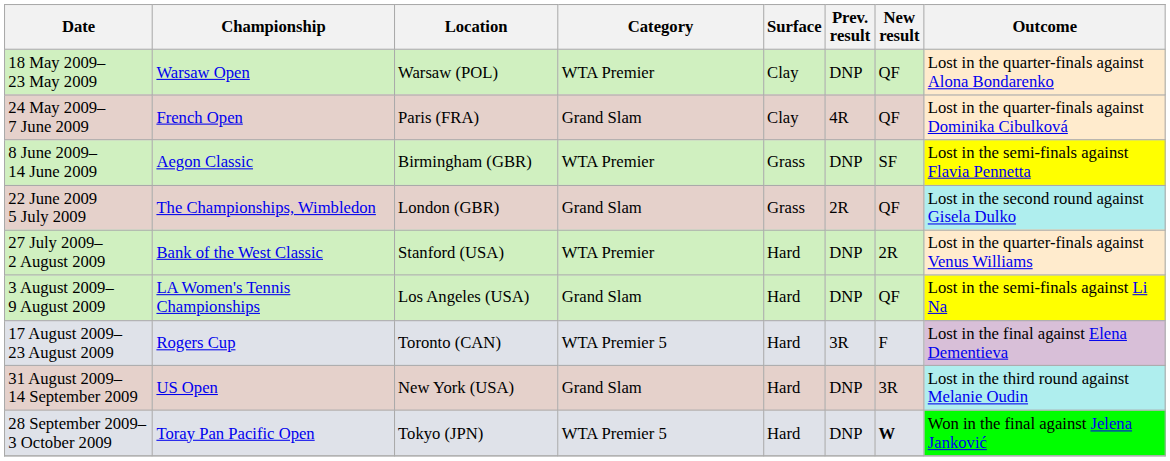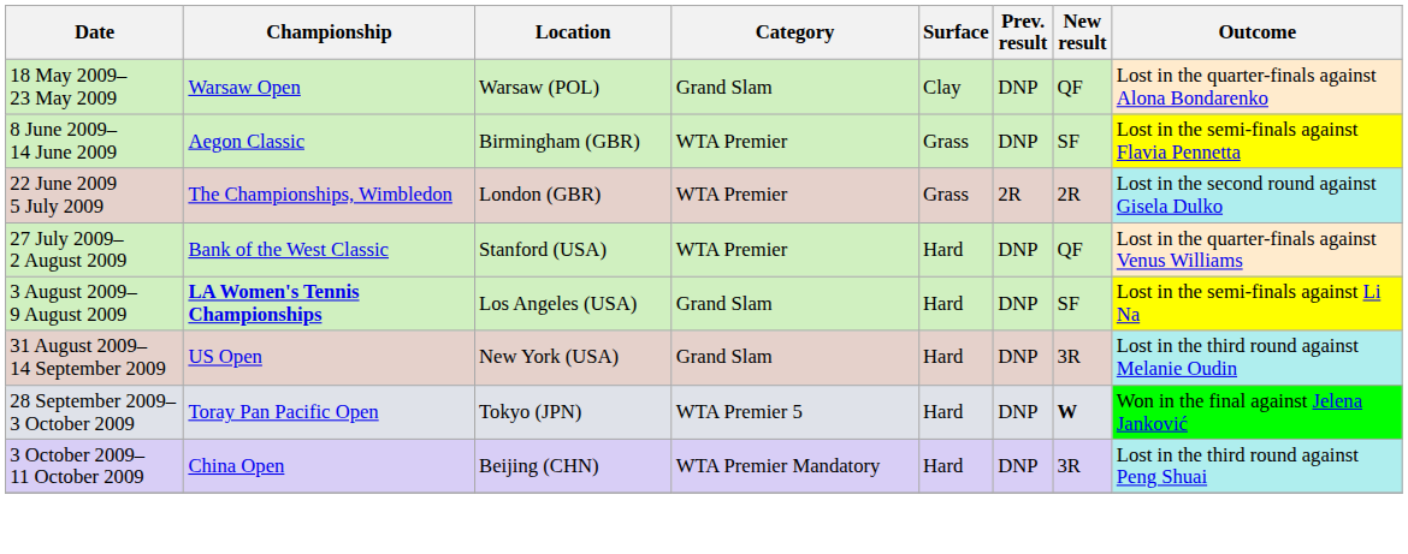18 May 2009– 23 May 2009 | Category: WTA Premier -> Grand Slam
- row: 24 May 2009– 7 June 2009 | French Open | Paris (FRA) | Grand Slam | Clay | 4R | QF | Lost in the quarter-finals against Dominika Cibulková
22 June 2009 5 July 2009 | Category: Grand Slam -> WTA Premier
22 June 2009 5 July 2009 | New result: QF -> 2R
27 July 2009– 2 August 2009 | New result: 2R -> QF
3 August 2009– 9 August 2009 | Championship: normal -> bold
3 August 2009– 9 August 2009 | New result: QF -> SF
- row: 17 August 2009– 23 August 2009 | Rogers Cup | Toronto (CAN) | WTA Premier 5 | Hard | 3R | F | Lost in the final against Elena Dementieva
+ row: 3 October 2009– 11 October 2009 | China Open | Beijing (CHN) | WTA Premier Mandatory | Hard | DNP | 3R | Lost in the third round against Peng Shuai
